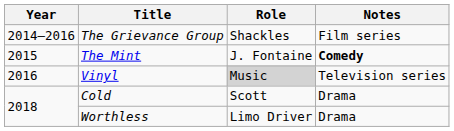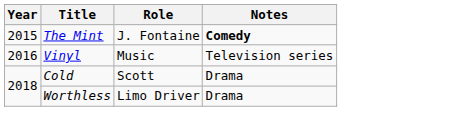- row: 2014–2016 | The Grievance Group | Shackles | Film series
Vinyl | Role: lightgrey background -> no background
